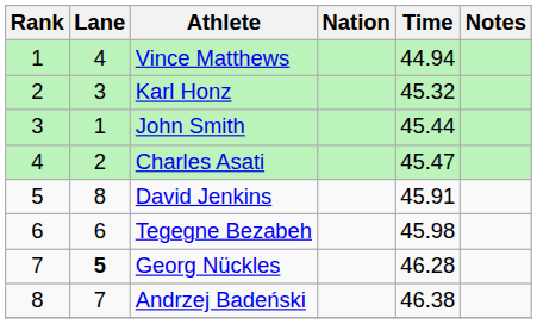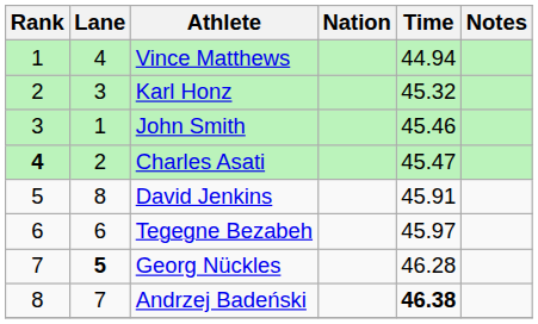John Smith | Time: 45.44 -> 45.46
Charles Asati | Rank: normal -> bold
Tegegne Bezabeh | Time: 45.98 -> 45.97
Andrzej Badeński | Time: normal -> bold
